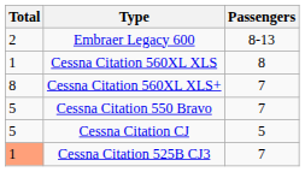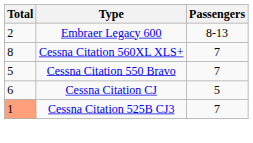- row: 1 | Cessna Citation 560XL XLS | 8
Cessna Citation CJ | Total: 5 -> 6
